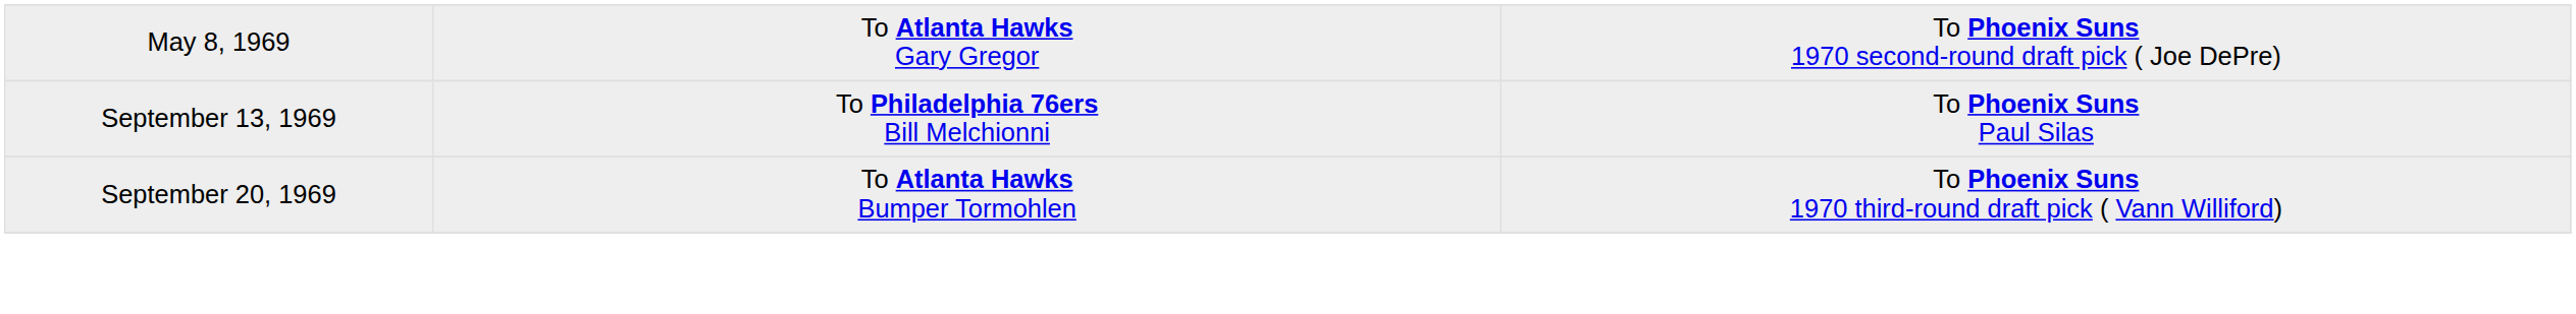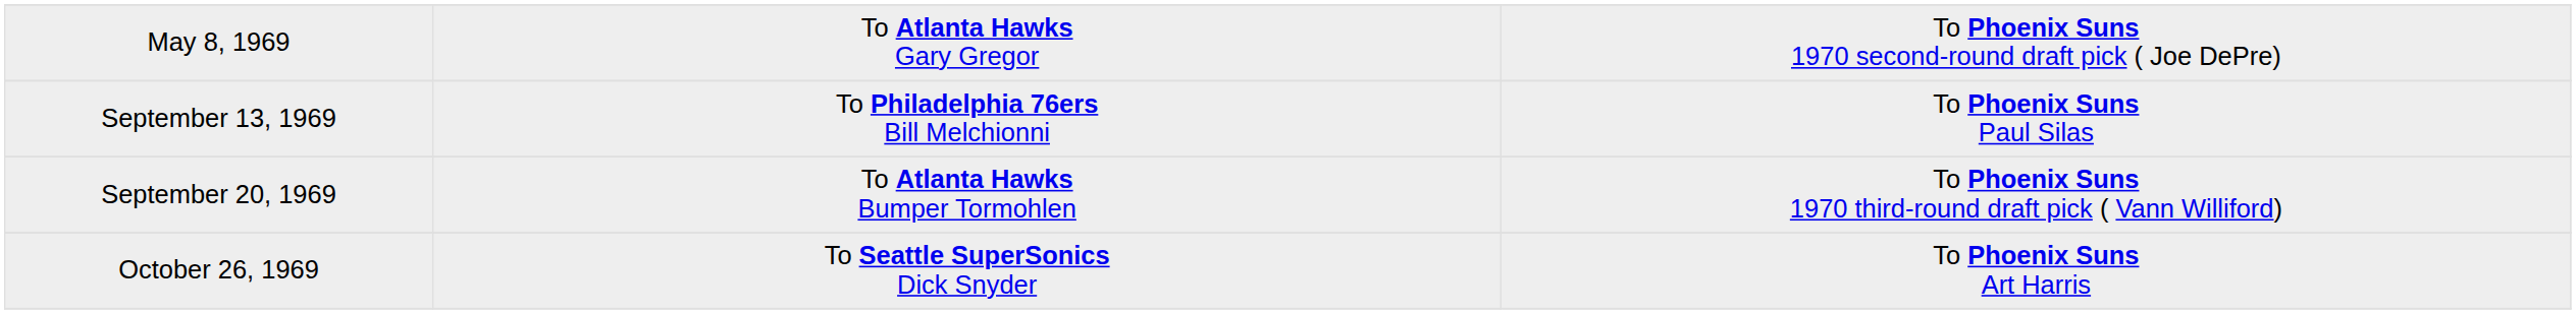+ row: October 26, 1969 | To Seattle SuperSonics Dick Snyder | To Phoenix Suns Art Harris
